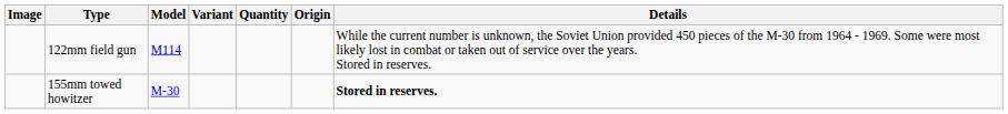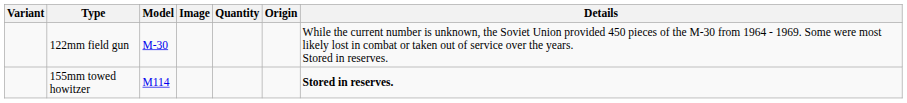columns swapped: Image <-> Variant
122mm field gun | Model: M114 -> M-30
155mm towed howitzer | Model: M-30 -> M114
